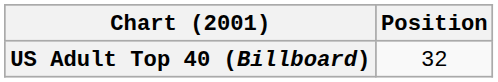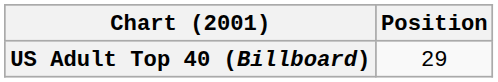US Adult Top 40 (Billboard) | Position: 32 -> 29
